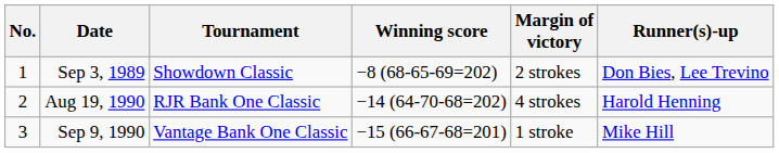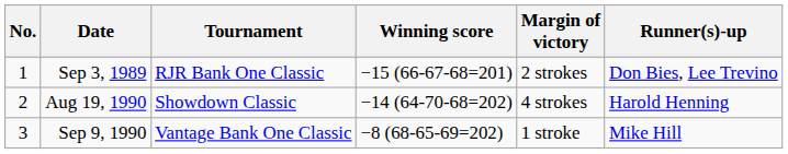Sep 3, 1989 | Tournament: Showdown Classic -> RJR Bank One Classic
Sep 3, 1989 | Winning score: −8 (68-65-69=202) -> −15 (66-67-68=201)
Aug 19, 1990 | Tournament: RJR Bank One Classic -> Showdown Classic
Sep 9, 1990 | Winning score: −15 (66-67-68=201) -> −8 (68-65-69=202)
